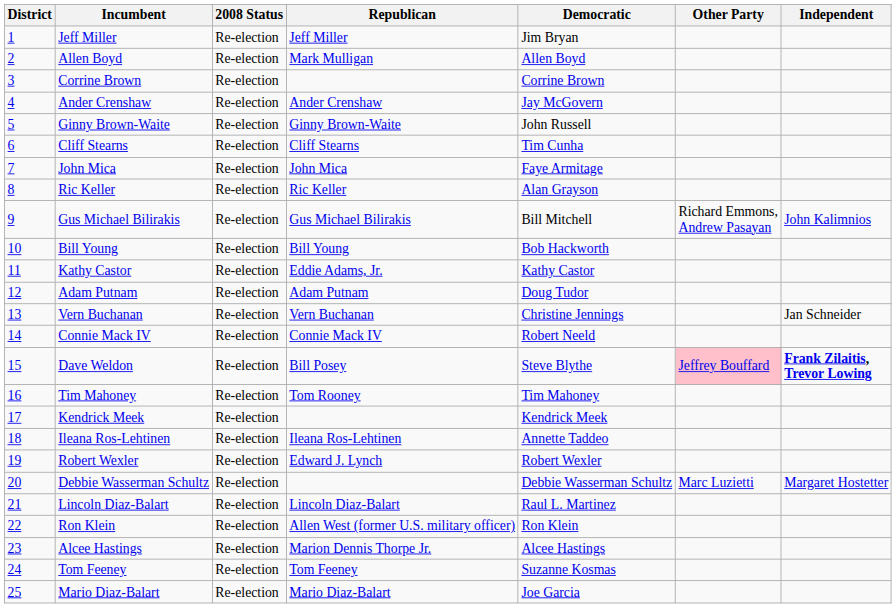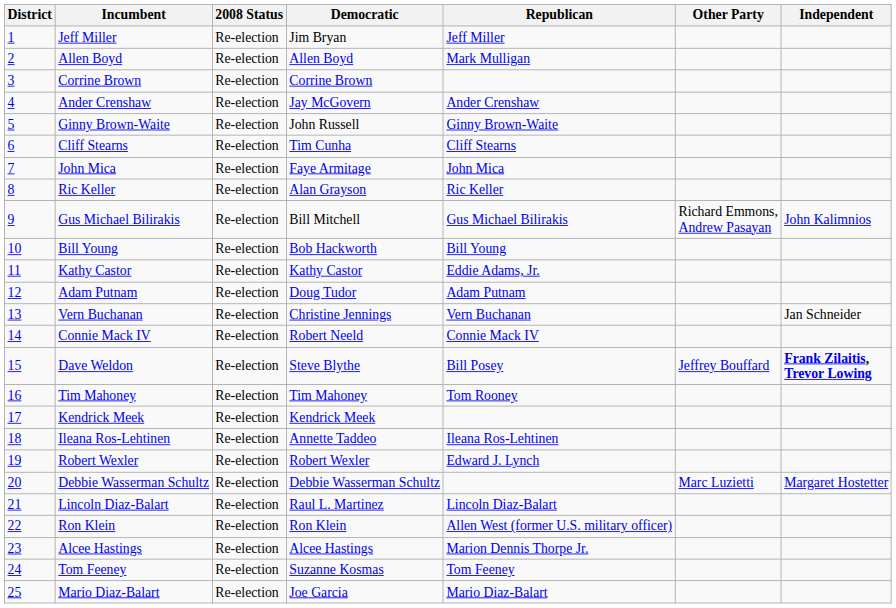columns swapped: Democratic <-> Republican
Dave Weldon | Other Party: pink background -> no background
